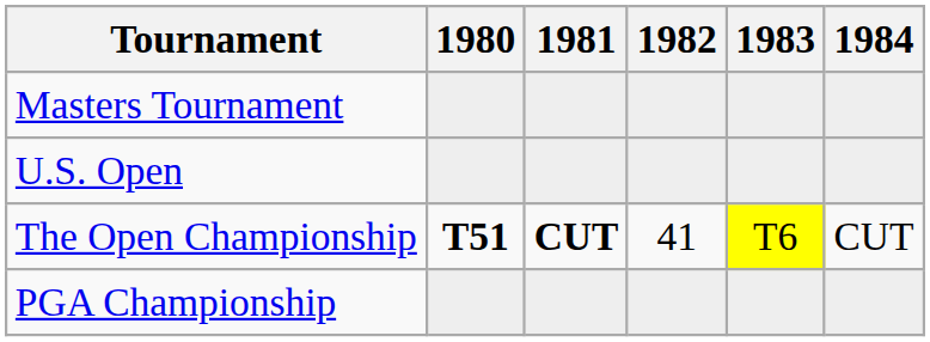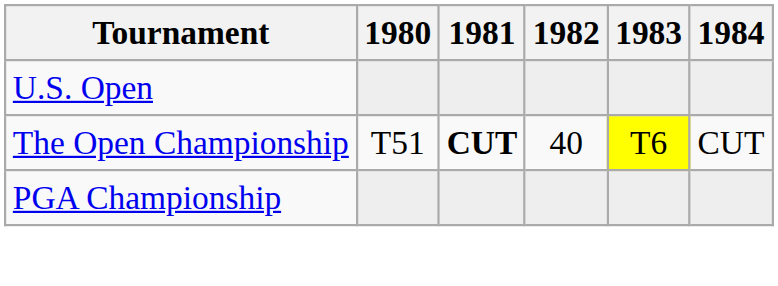- row: Masters Tournament
The Open Championship | 1980: bold -> normal
The Open Championship | 1982: 41 -> 40
